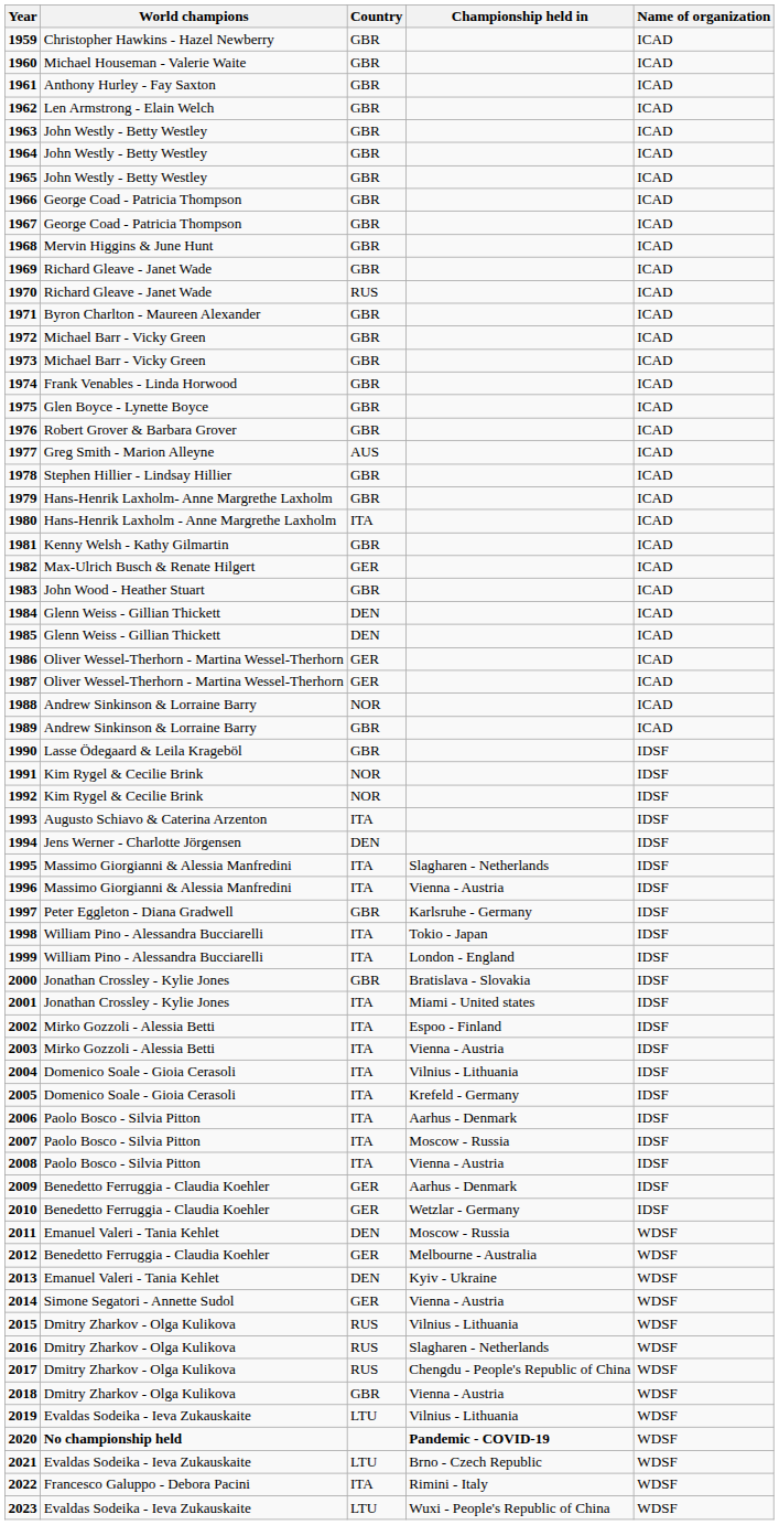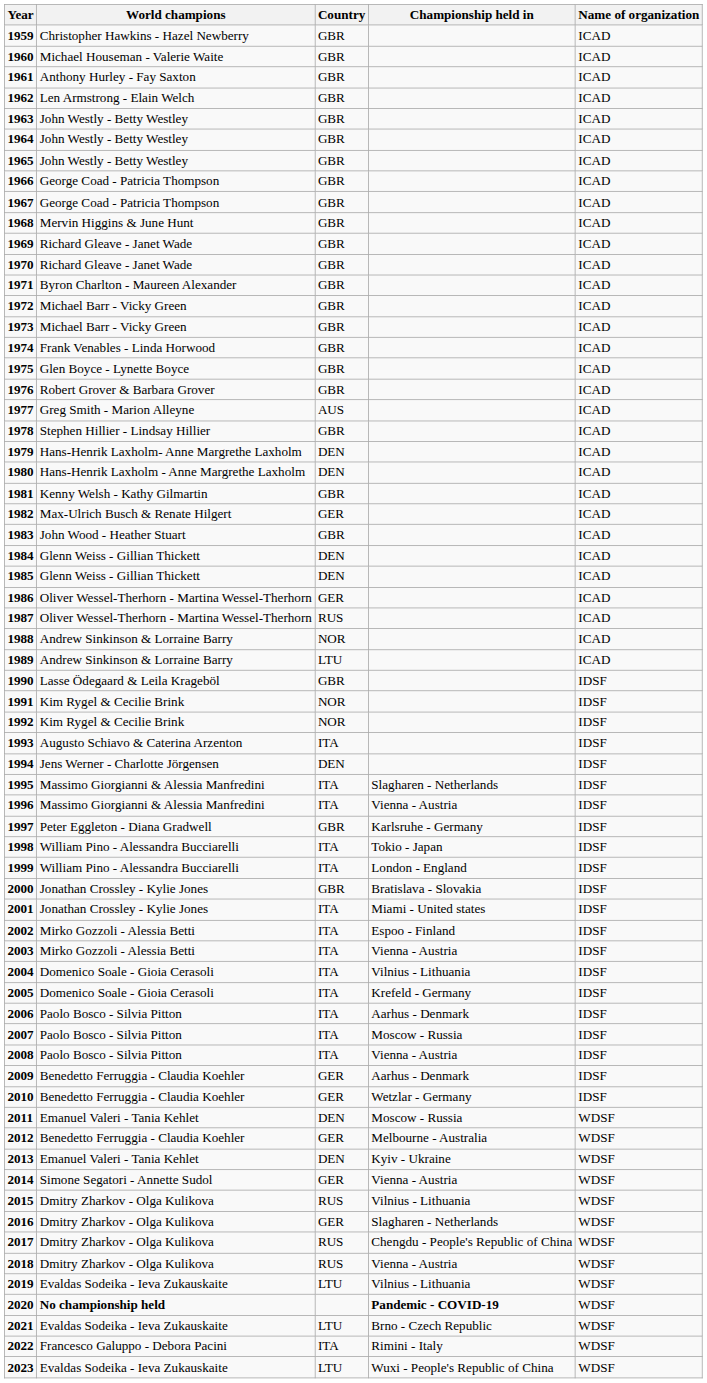1970 | Country: RUS -> GBR
1979 | Country: GBR -> DEN
1980 | Country: ITA -> DEN
1987 | Country: GER -> RUS
1989 | Country: GBR -> LTU
2016 | Country: RUS -> GER
2018 | Country: GBR -> RUS
